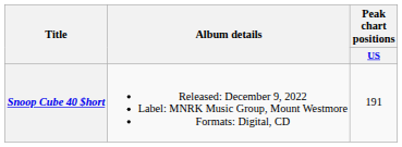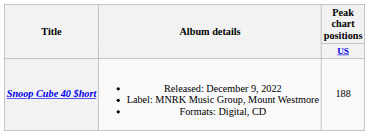Snoop Cube 40 $hort | Peak chart positions / US: 191 -> 188
